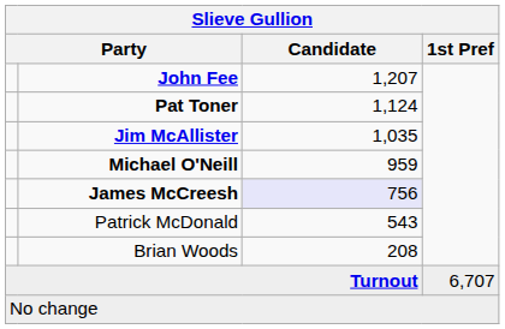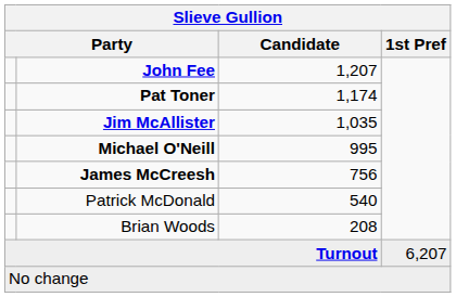Pat Toner | Candidate: 1,124 -> 1,174
Michael O'Neill | Candidate: 959 -> 995
James McCreesh | Candidate: lavender background -> no background
Patrick McDonald | Candidate: 543 -> 540
Turnout | 1st Pref: 6,707 -> 6,207
